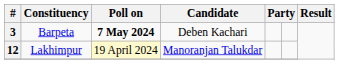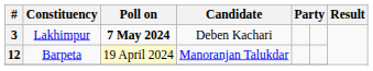3 | Constituency: Barpeta -> Lakhimpur
12 | Constituency: Lakhimpur -> Barpeta
